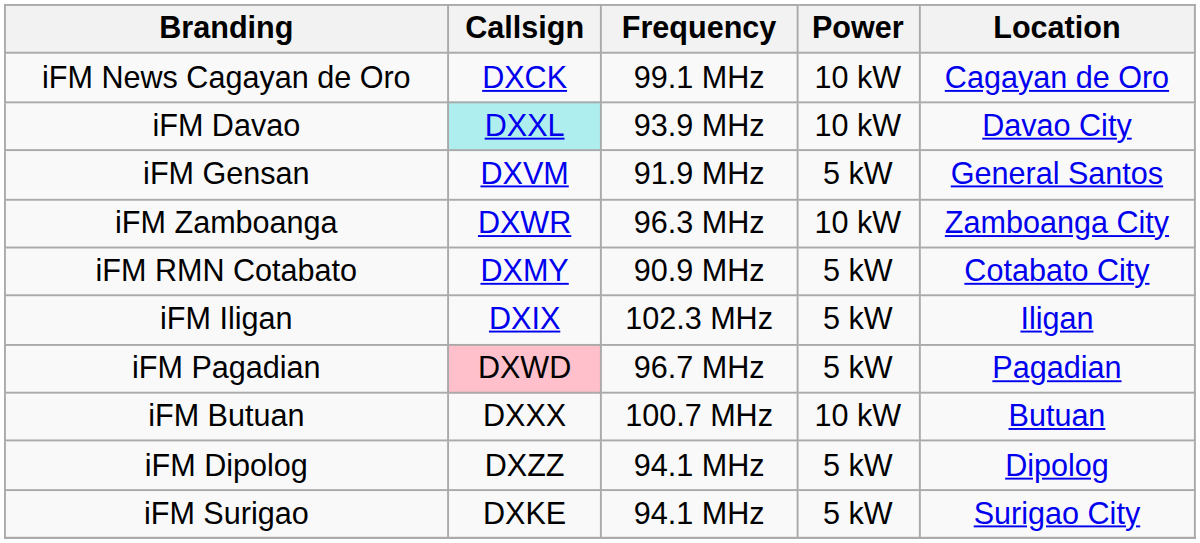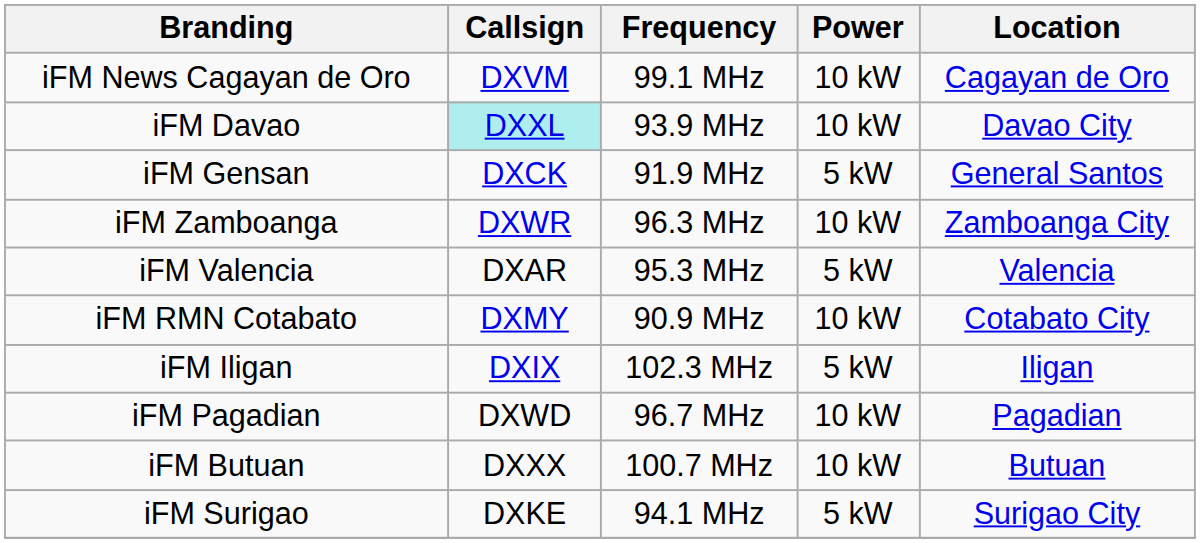iFM News Cagayan de Oro | Callsign: DXCK -> DXVM
iFM Gensan | Callsign: DXVM -> DXCK
+ row: iFM Valencia | DXAR | 95.3 MHz | 5 kW | Valencia
iFM RMN Cotabato | Power: 5 kW -> 10 kW
iFM Pagadian | Callsign: pink background -> no background
iFM Pagadian | Power: 5 kW -> 10 kW
- row: iFM Dipolog | DXZZ | 94.1 MHz | 5 kW | Dipolog
